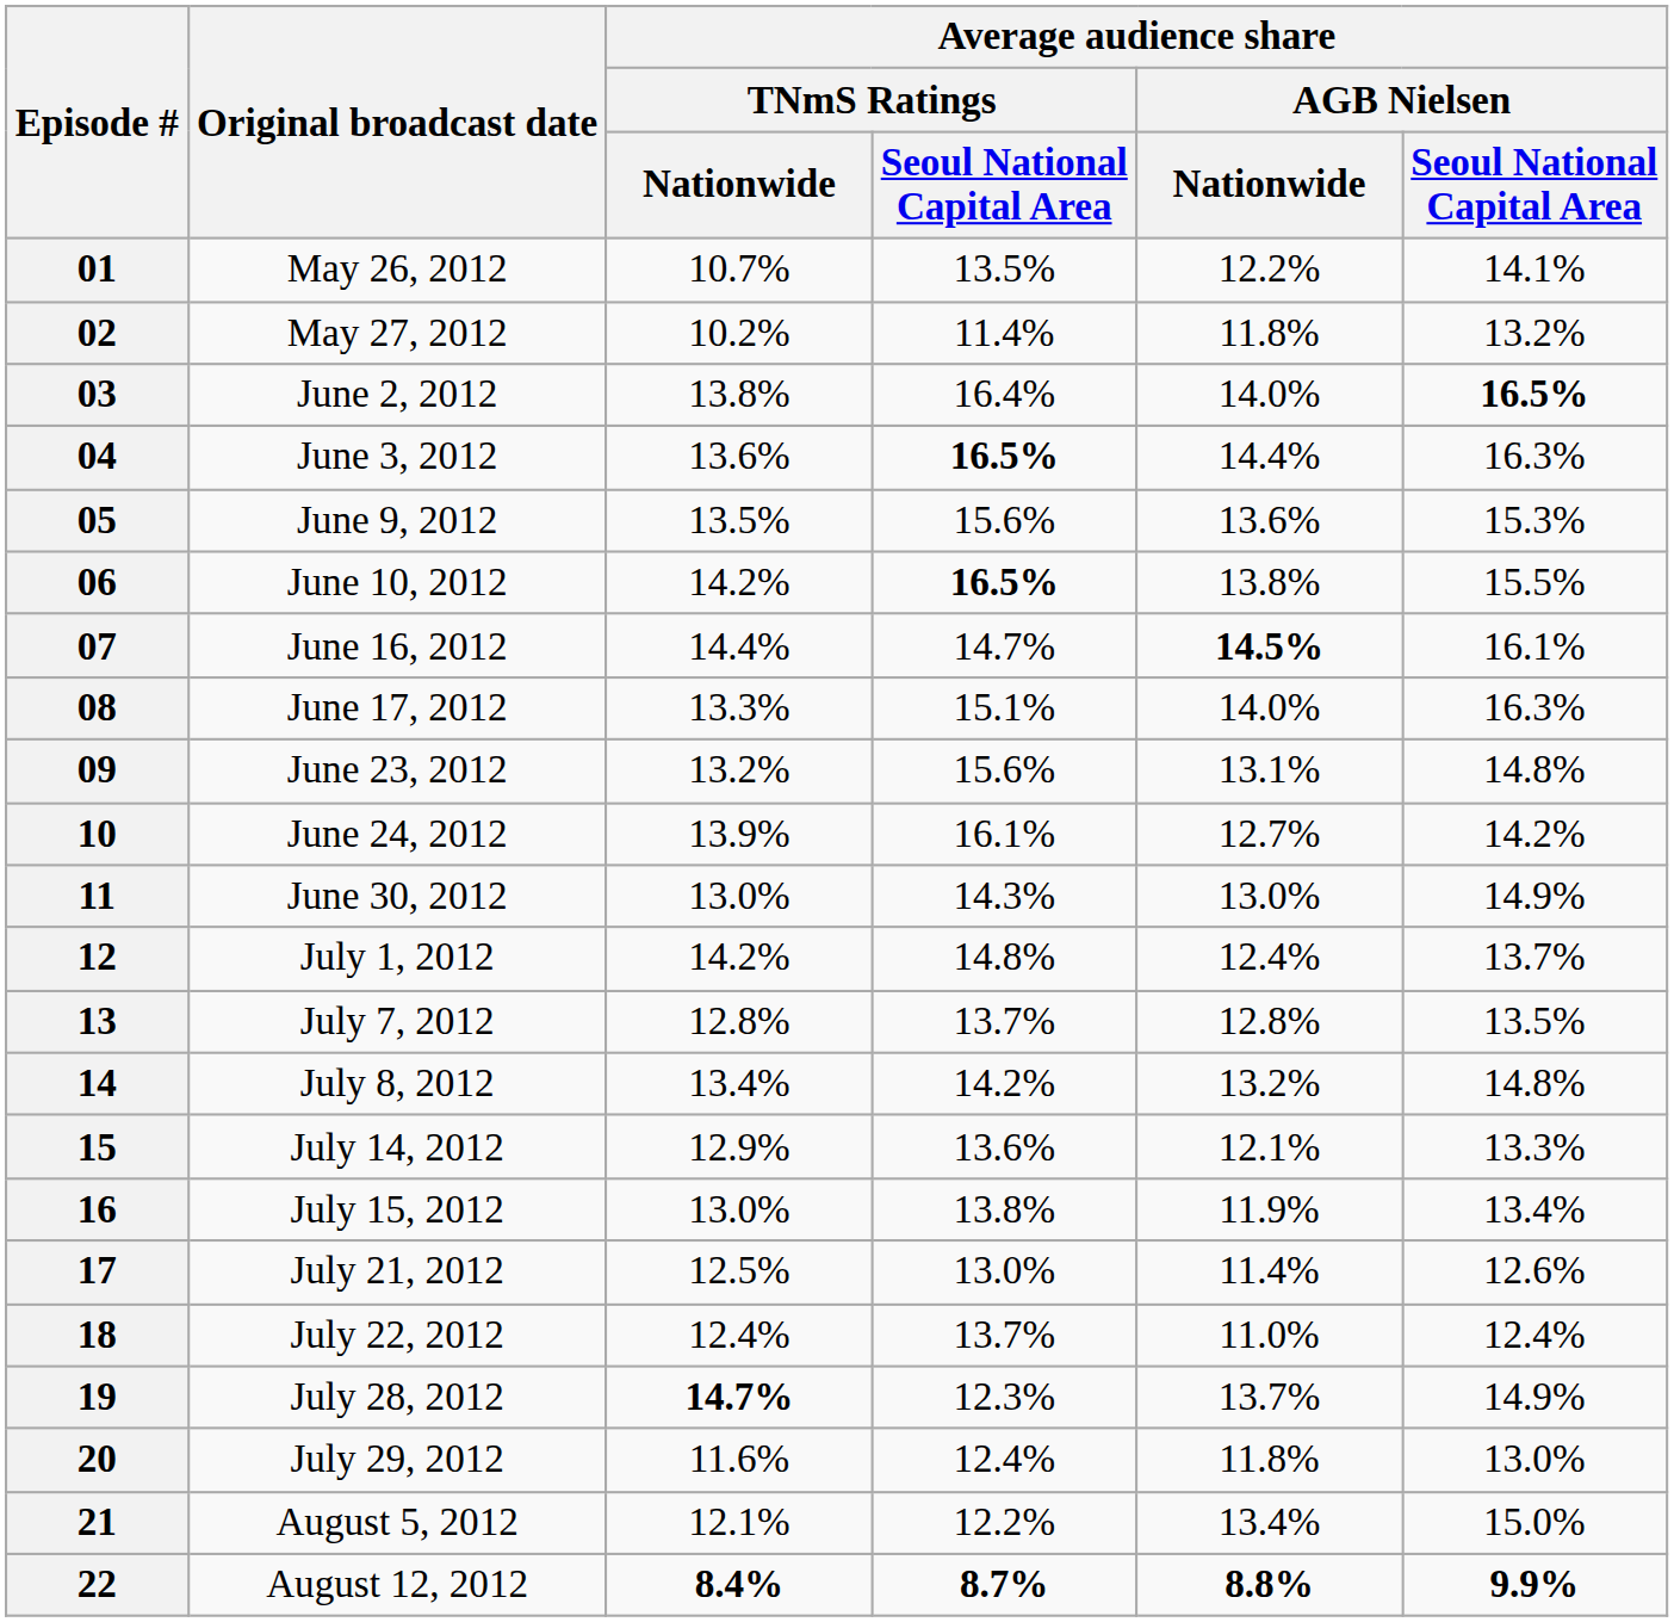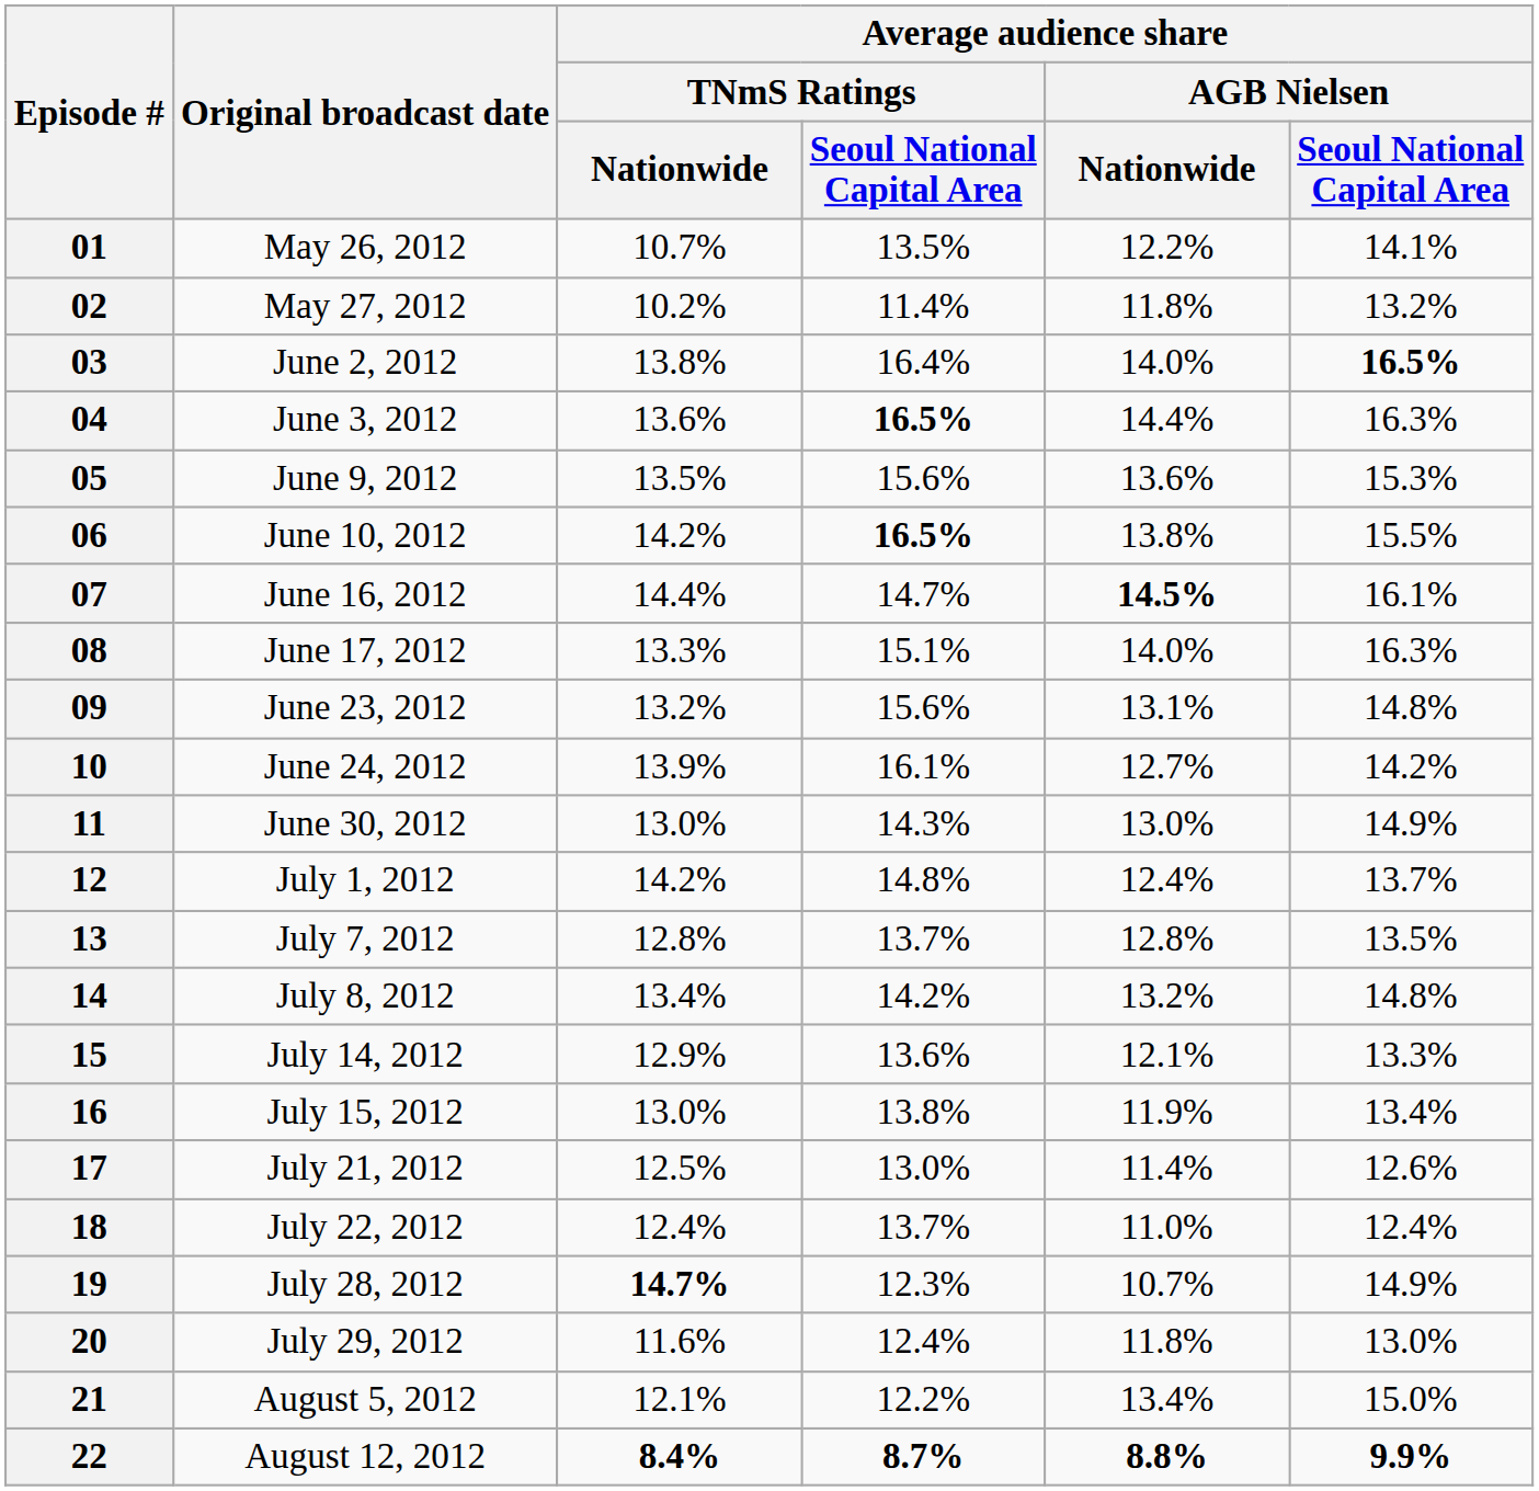19 | Average audience share / AGB Nielsen / Nationwide: 13.7% -> 10.7%
